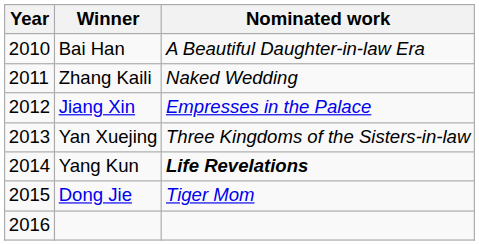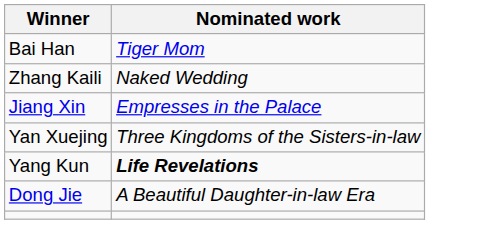- column: Year | 2010 | 2011 | 2012 | 2013 | 2014 | 2015 | 2016
Bai Han | Nominated work: A Beautiful Daughter-in-law Era -> Tiger Mom
Dong Jie | Nominated work: Tiger Mom -> A Beautiful Daughter-in-law Era
